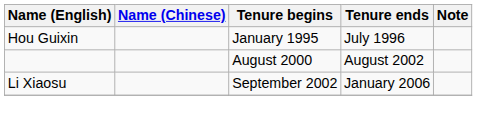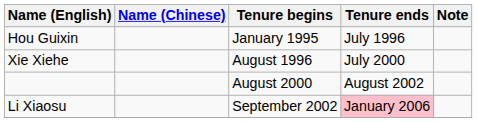+ row: Xie Xiehe | August 1996 | July 2000
Li Xiaosu | Tenure ends: no background -> pink background
